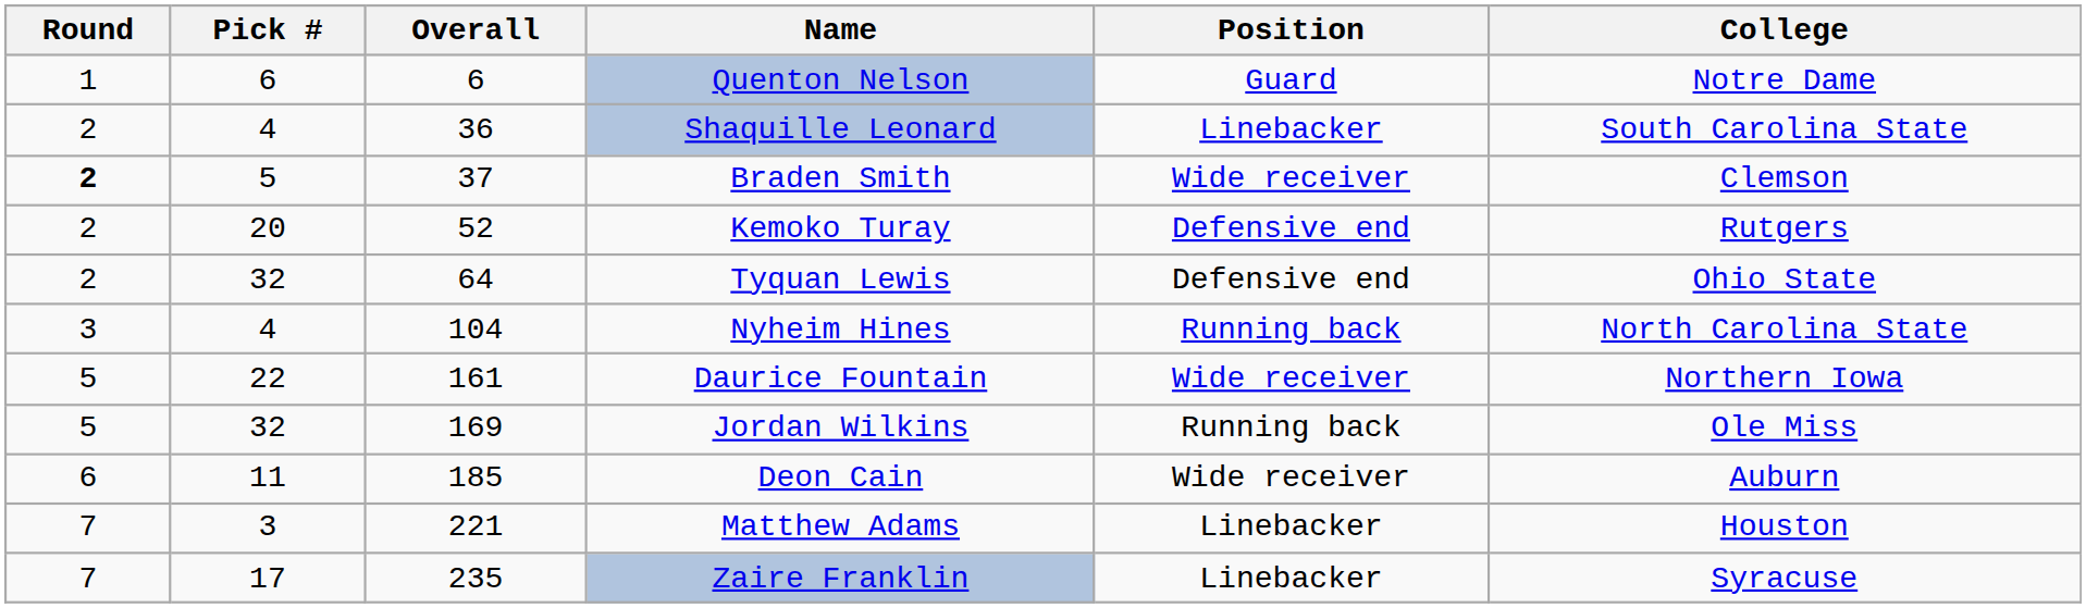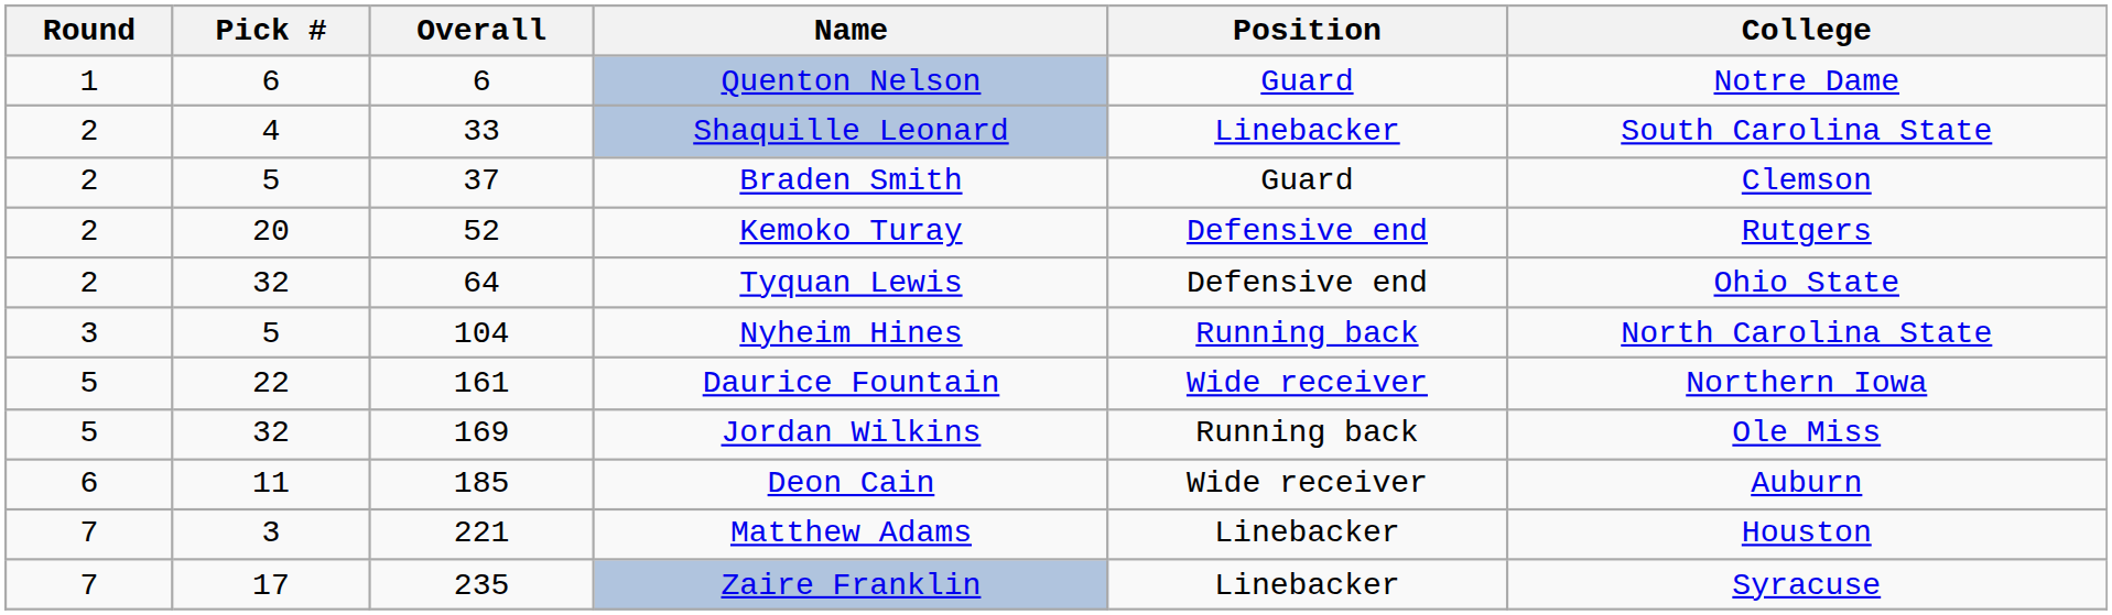Shaquille Leonard | Overall: 36 -> 33
Braden Smith | Round: bold -> normal
Braden Smith | Position: Wide receiver -> Guard
Nyheim Hines | Pick #: 4 -> 5
